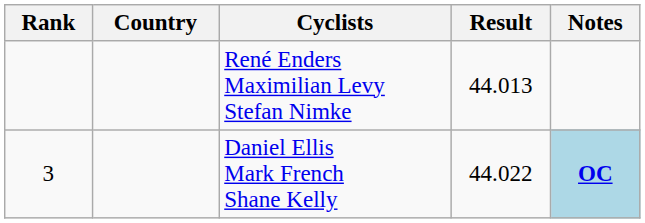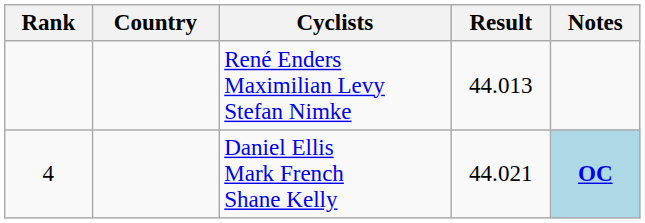Daniel Ellis Mark French Shane Kelly | Rank: 3 -> 4
Daniel Ellis Mark French Shane Kelly | Result: 44.022 -> 44.021
